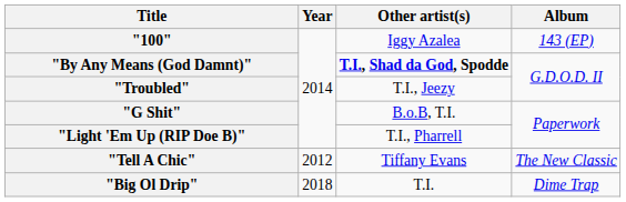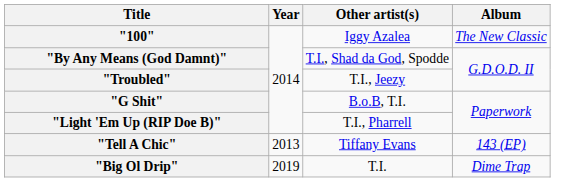"100" | Album: 143 (EP) -> The New Classic
"By Any Means (God Damnt)" | Other artist(s): bold -> normal
"Tell A Chic" | Year: 2012 -> 2013
"Tell A Chic" | Album: The New Classic -> 143 (EP)
"Big Ol Drip" | Year: 2018 -> 2019
